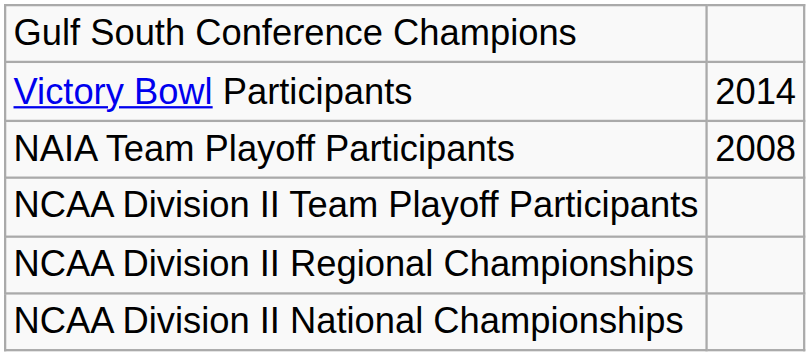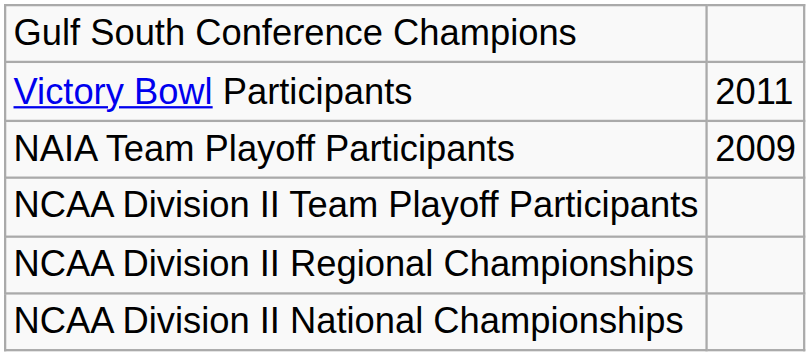Victory Bowl Participants | column 2: 2014 -> 2011
NAIA Team Playoff Participants | column 2: 2008 -> 2009
